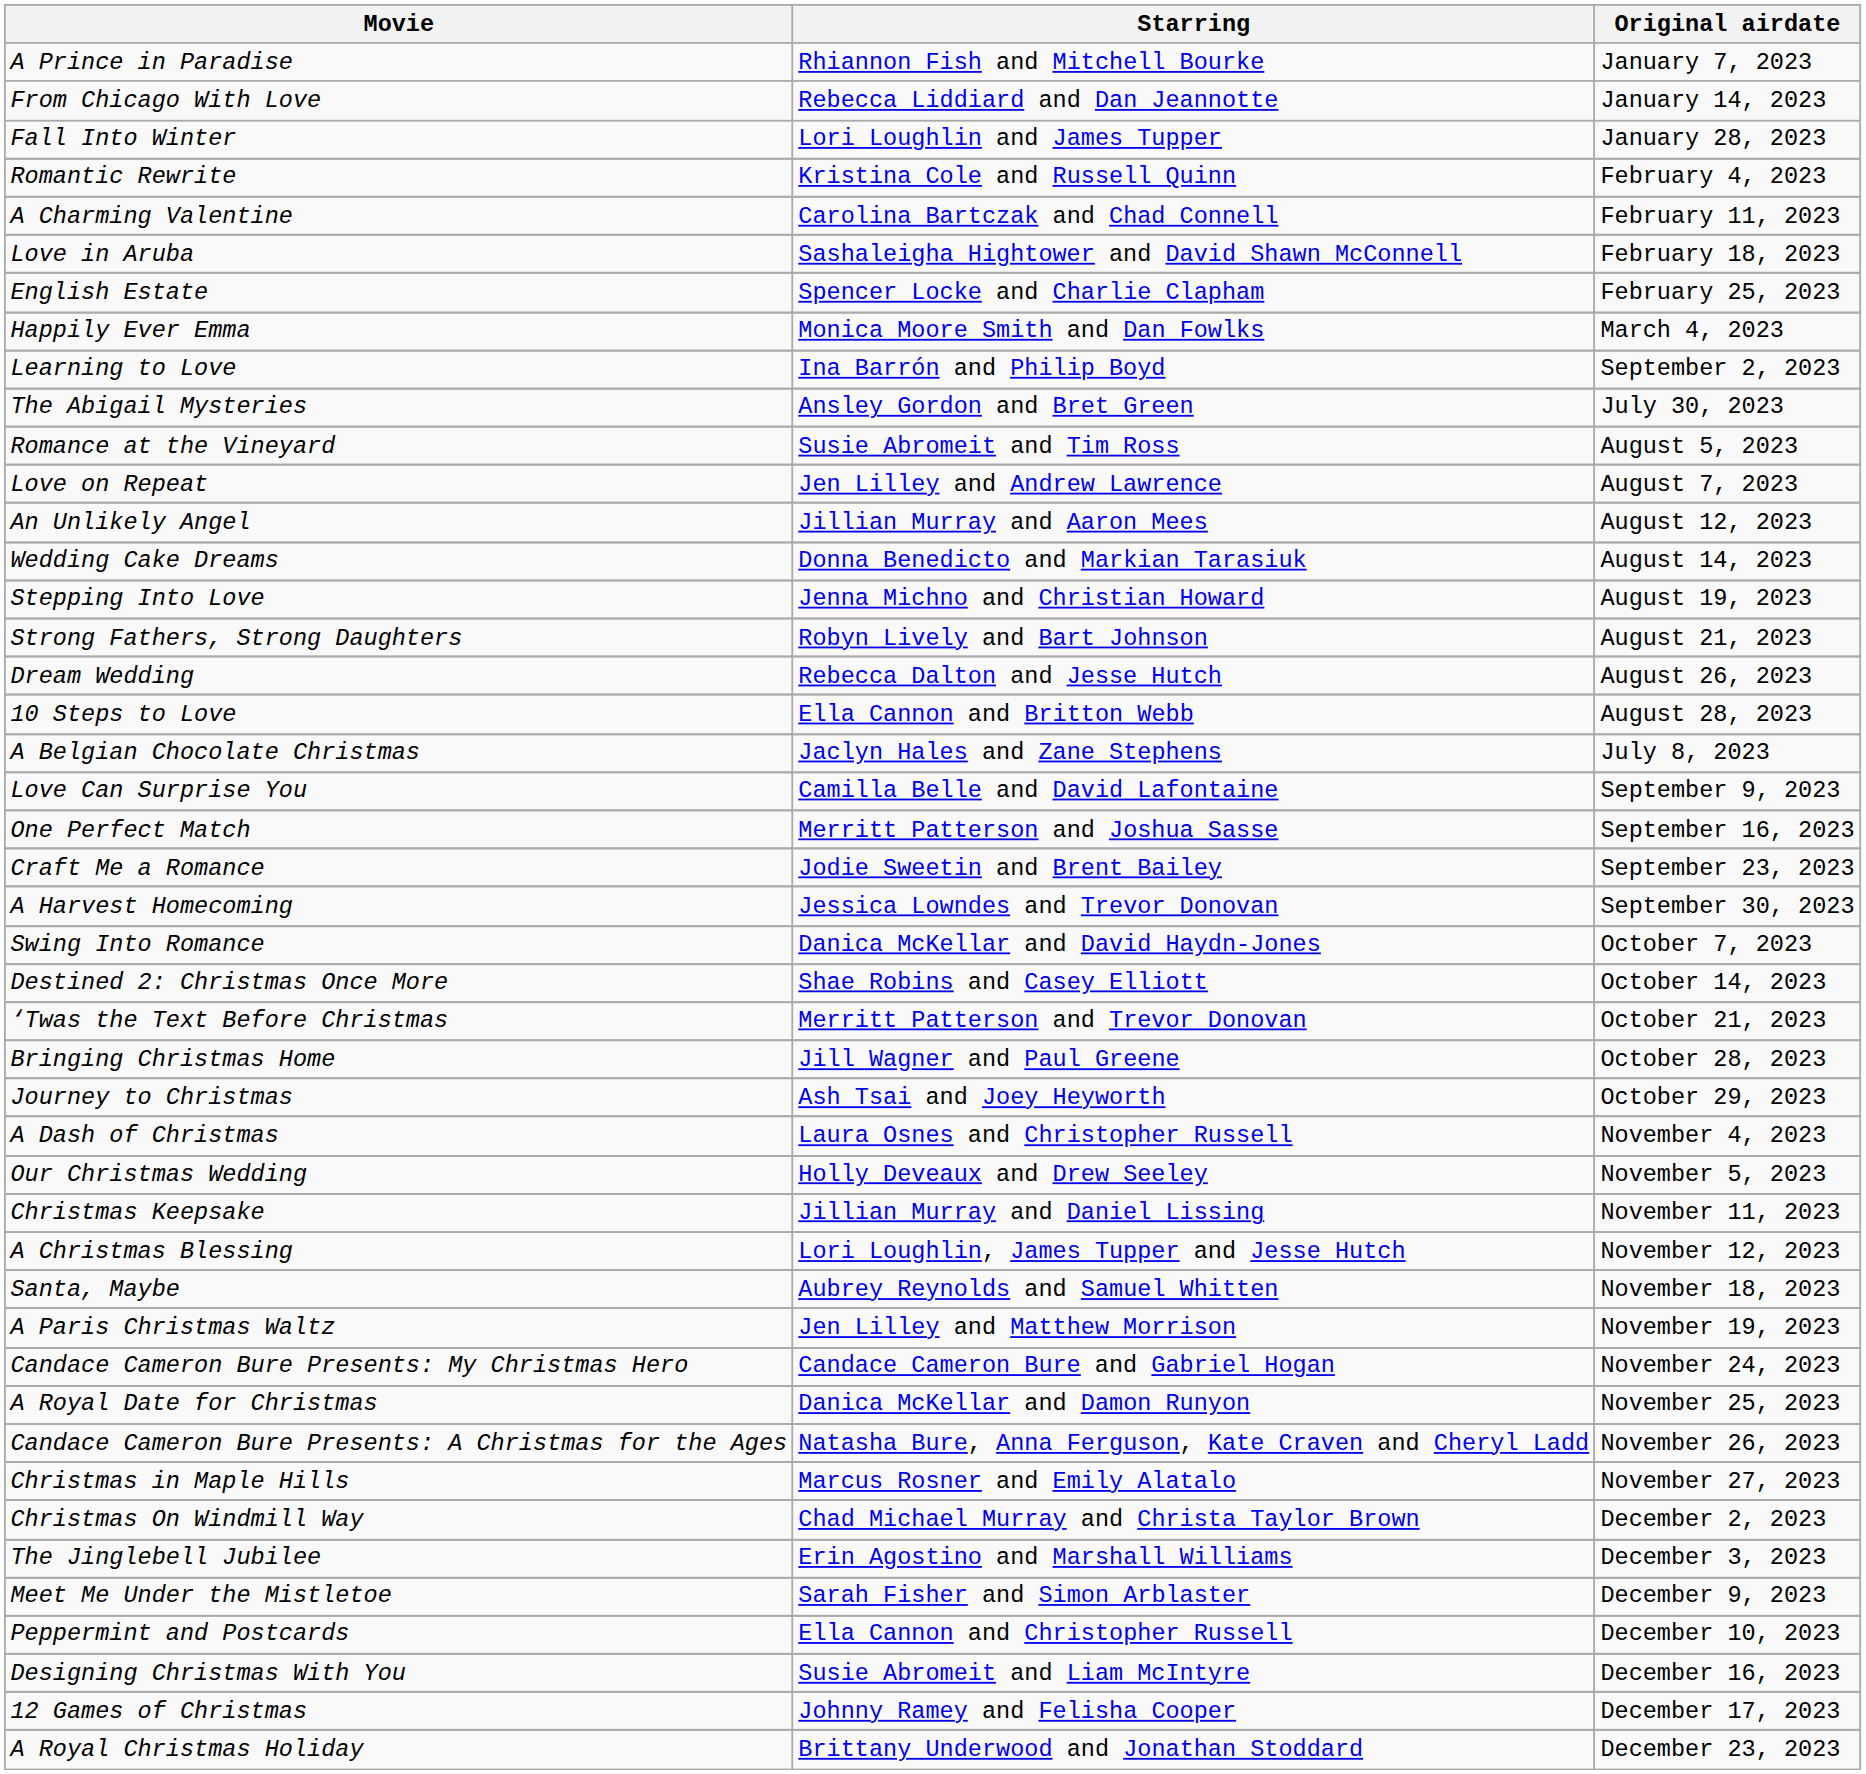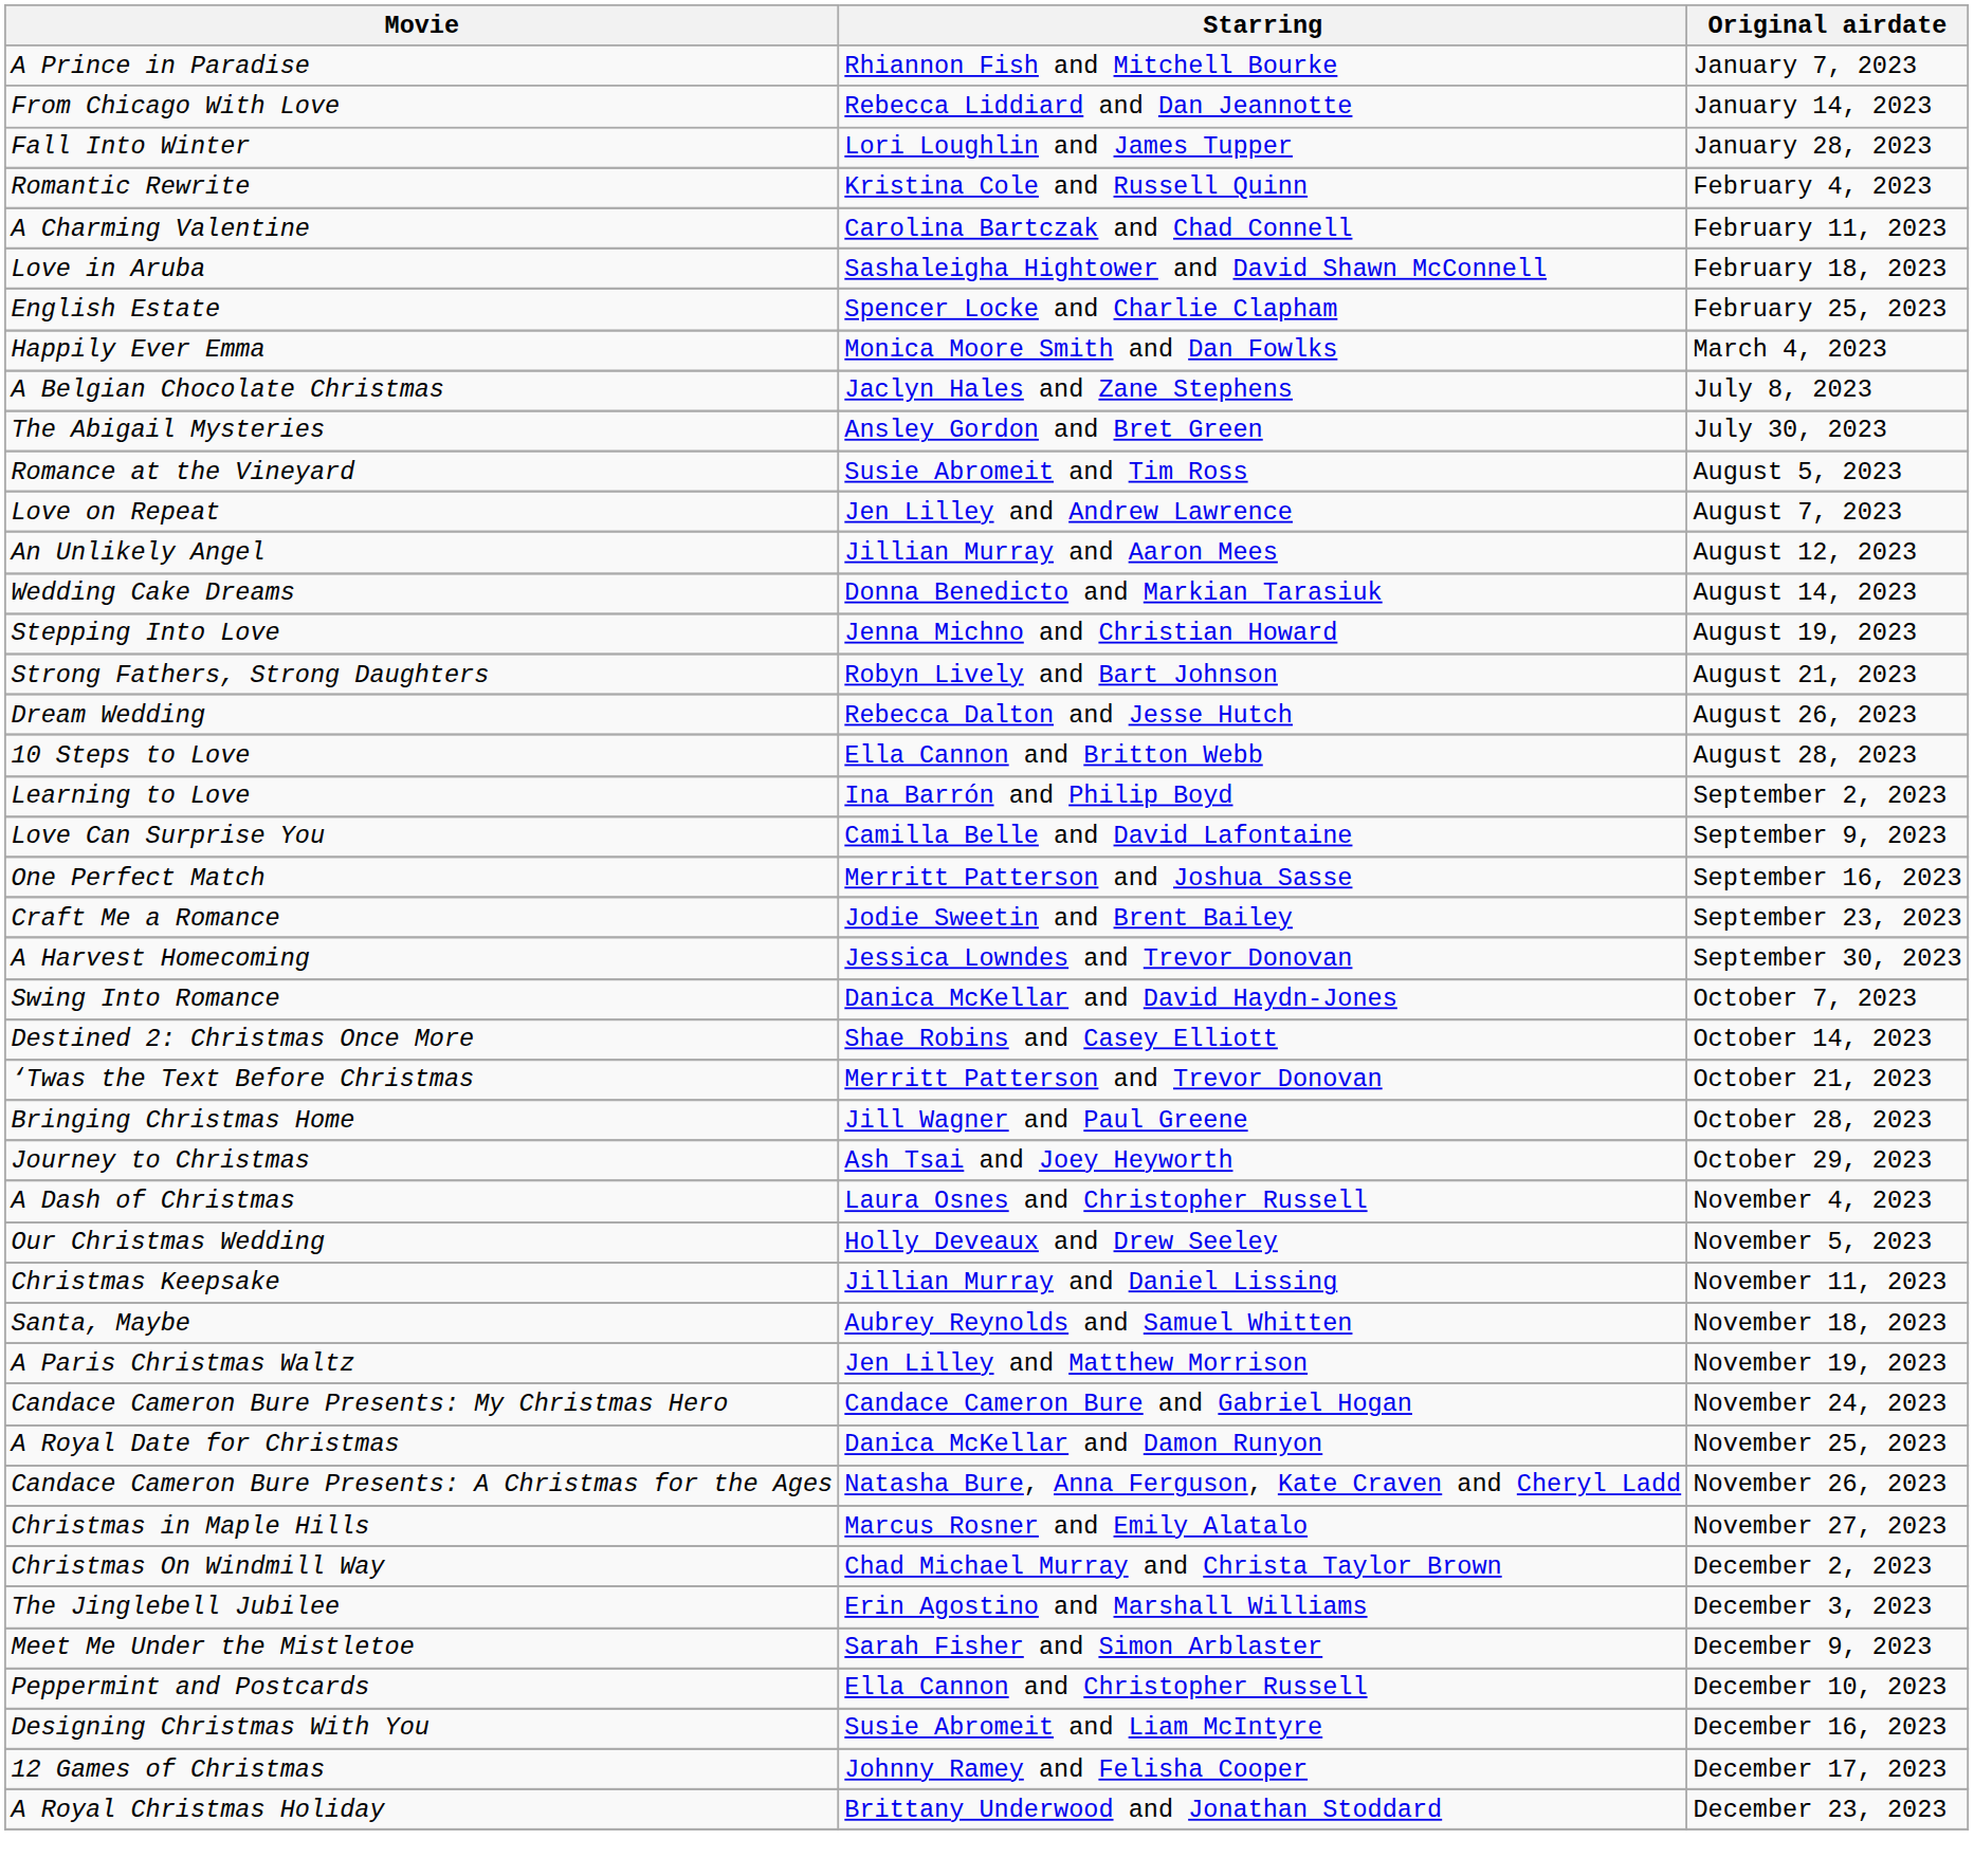rows swapped: A Belgian Chocolate Christmas <-> Learning to Love
- row: A Christmas Blessing | Lori Loughlin, James Tupper and Jesse Hutch | November 12, 2023
